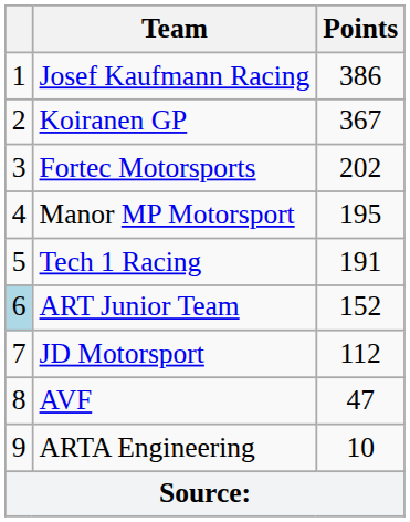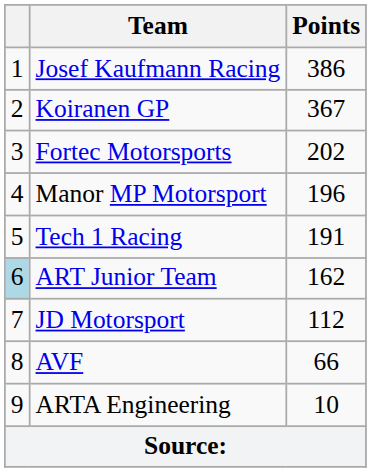Manor MP Motorsport | Points: 195 -> 196
ART Junior Team | Points: 152 -> 162
AVF | Points: 47 -> 66
